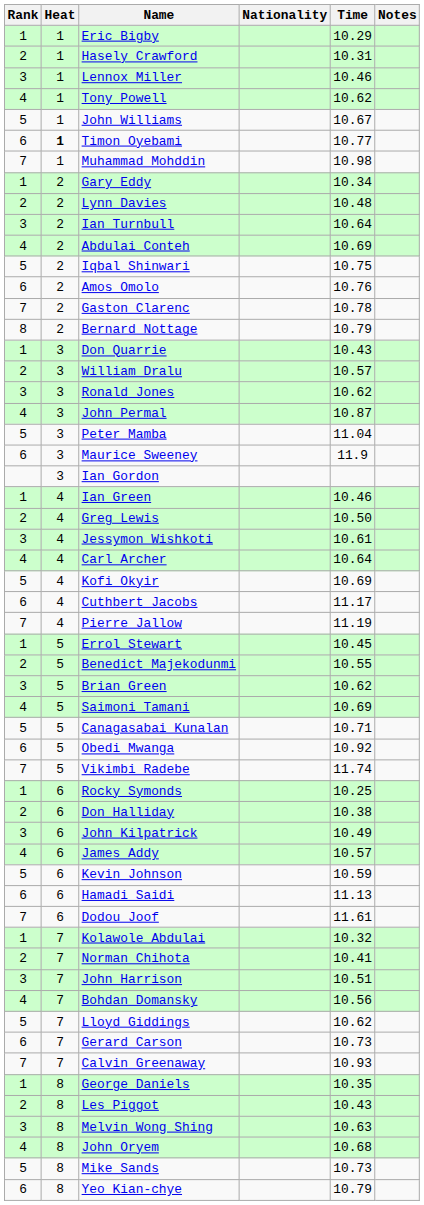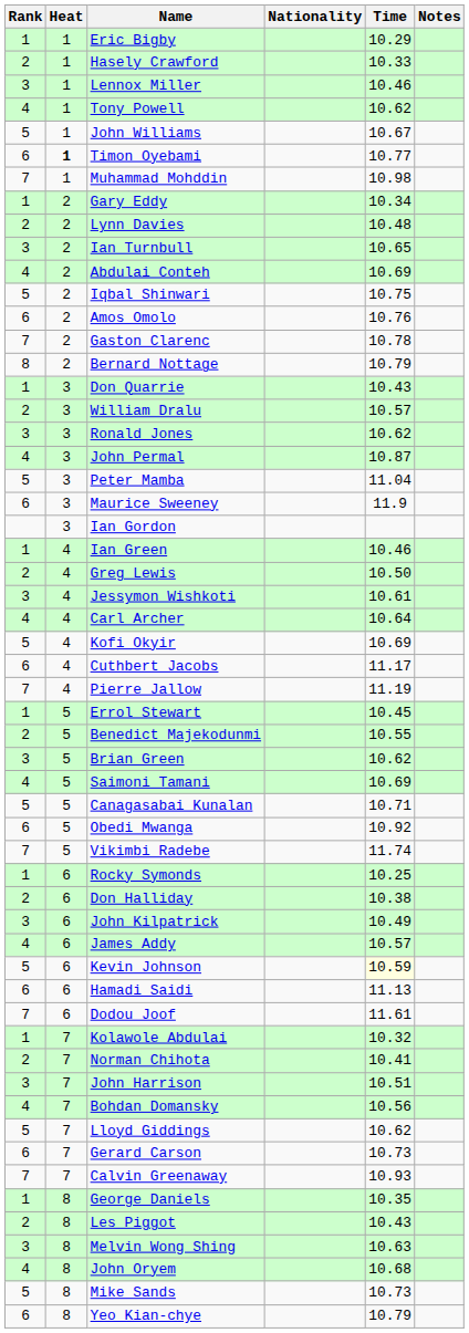Hasely Crawford | Time: 10.31 -> 10.33
Ian Turnbull | Time: 10.64 -> 10.65
Kevin Johnson | Time: no background -> lightyellow background
